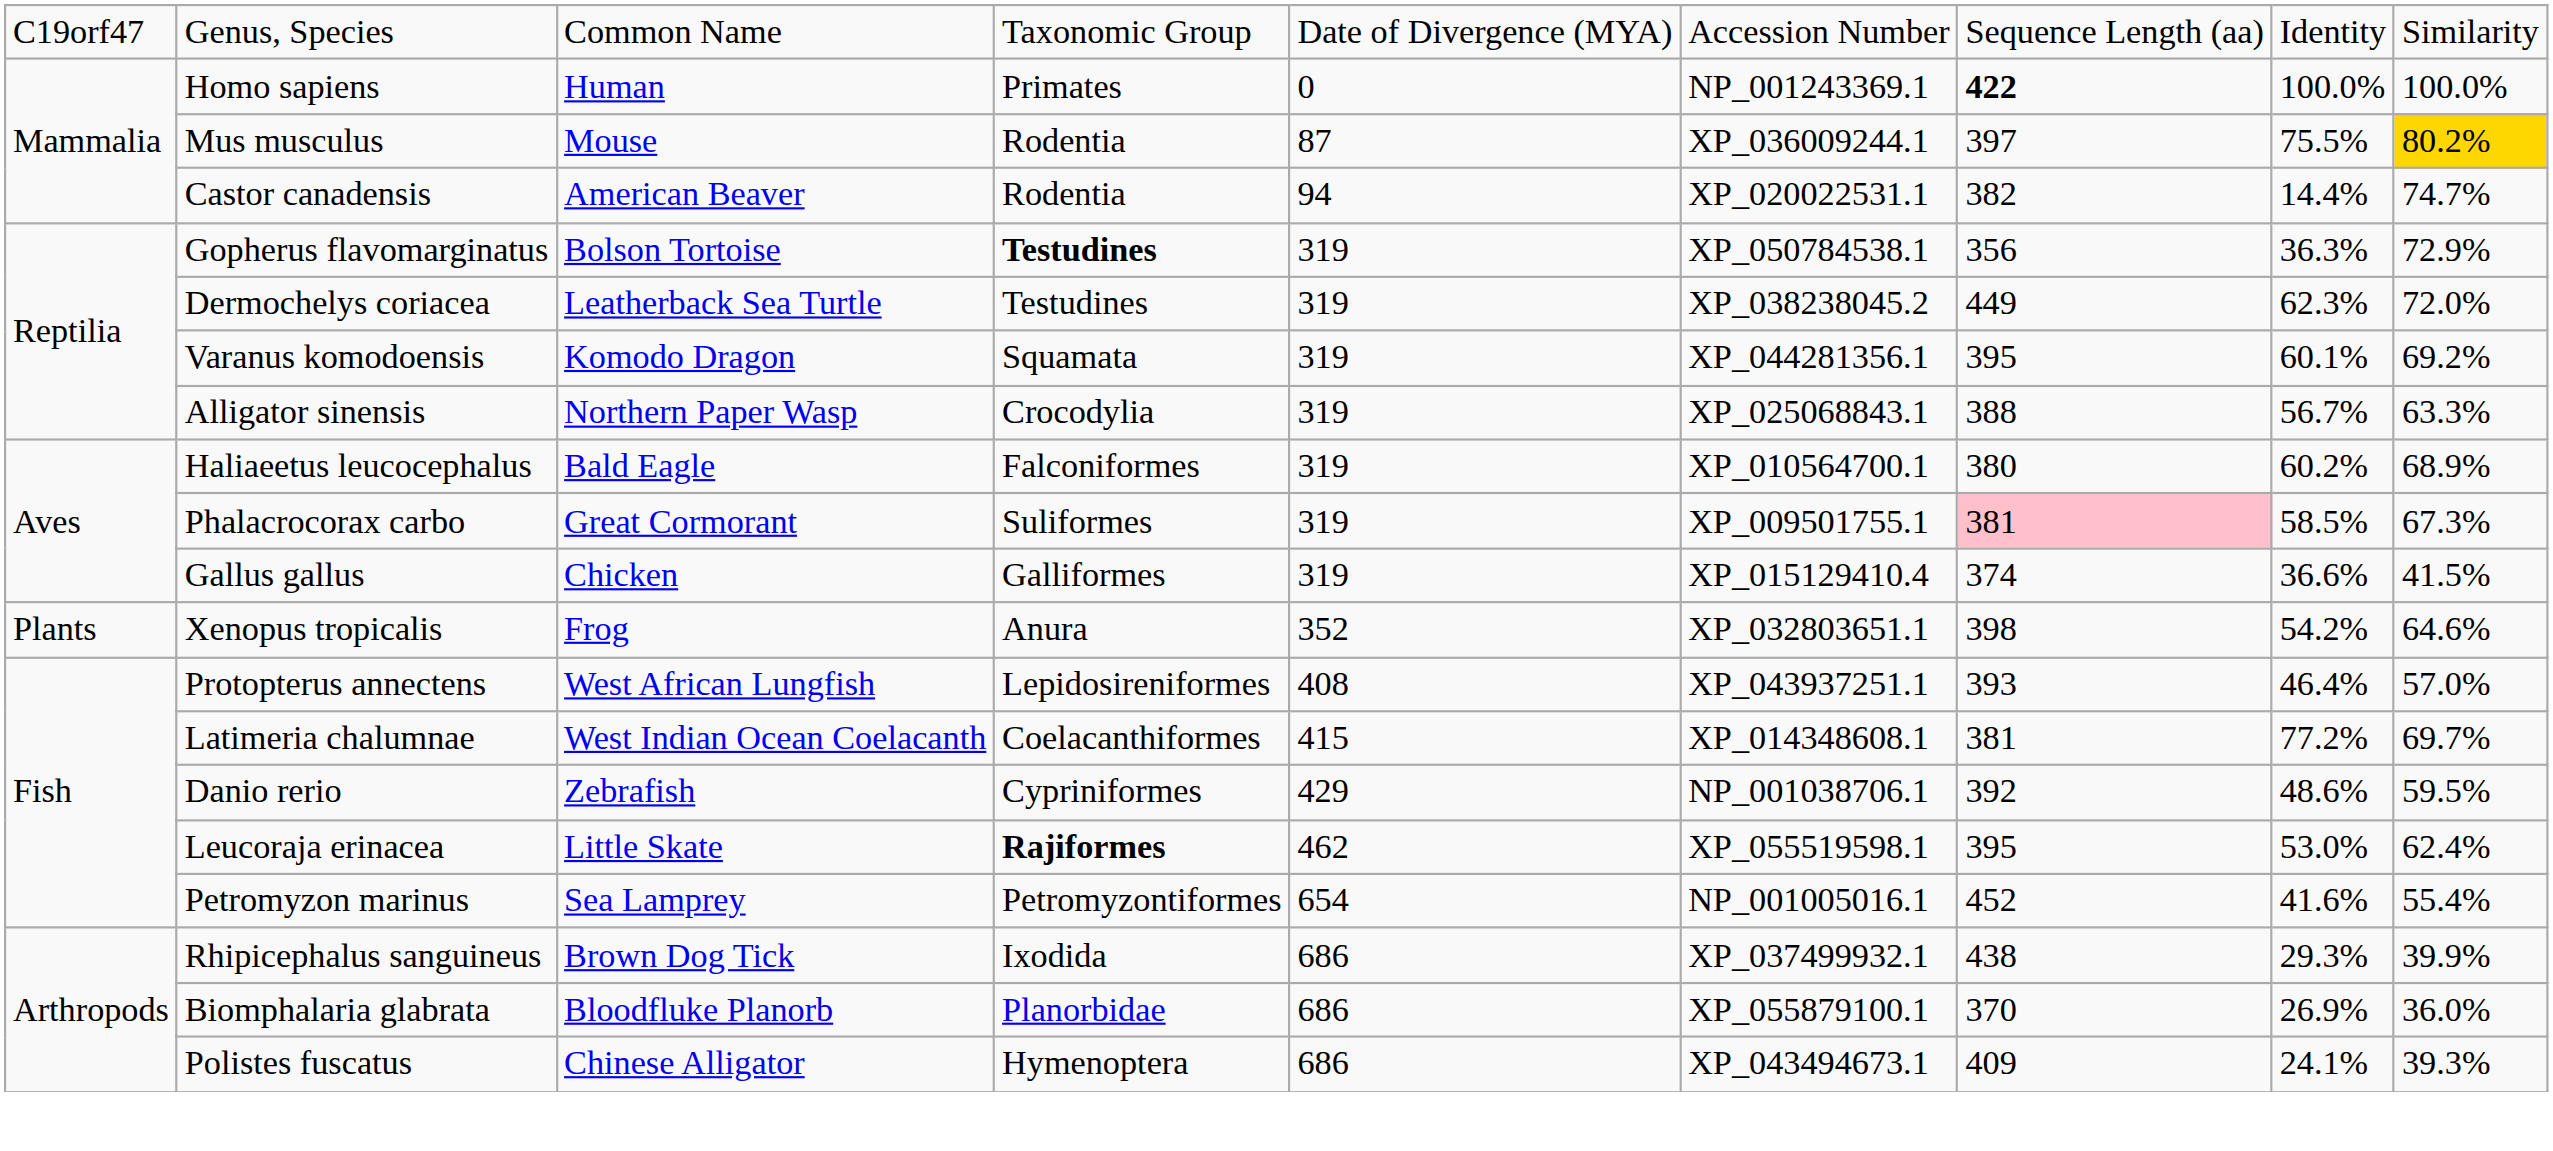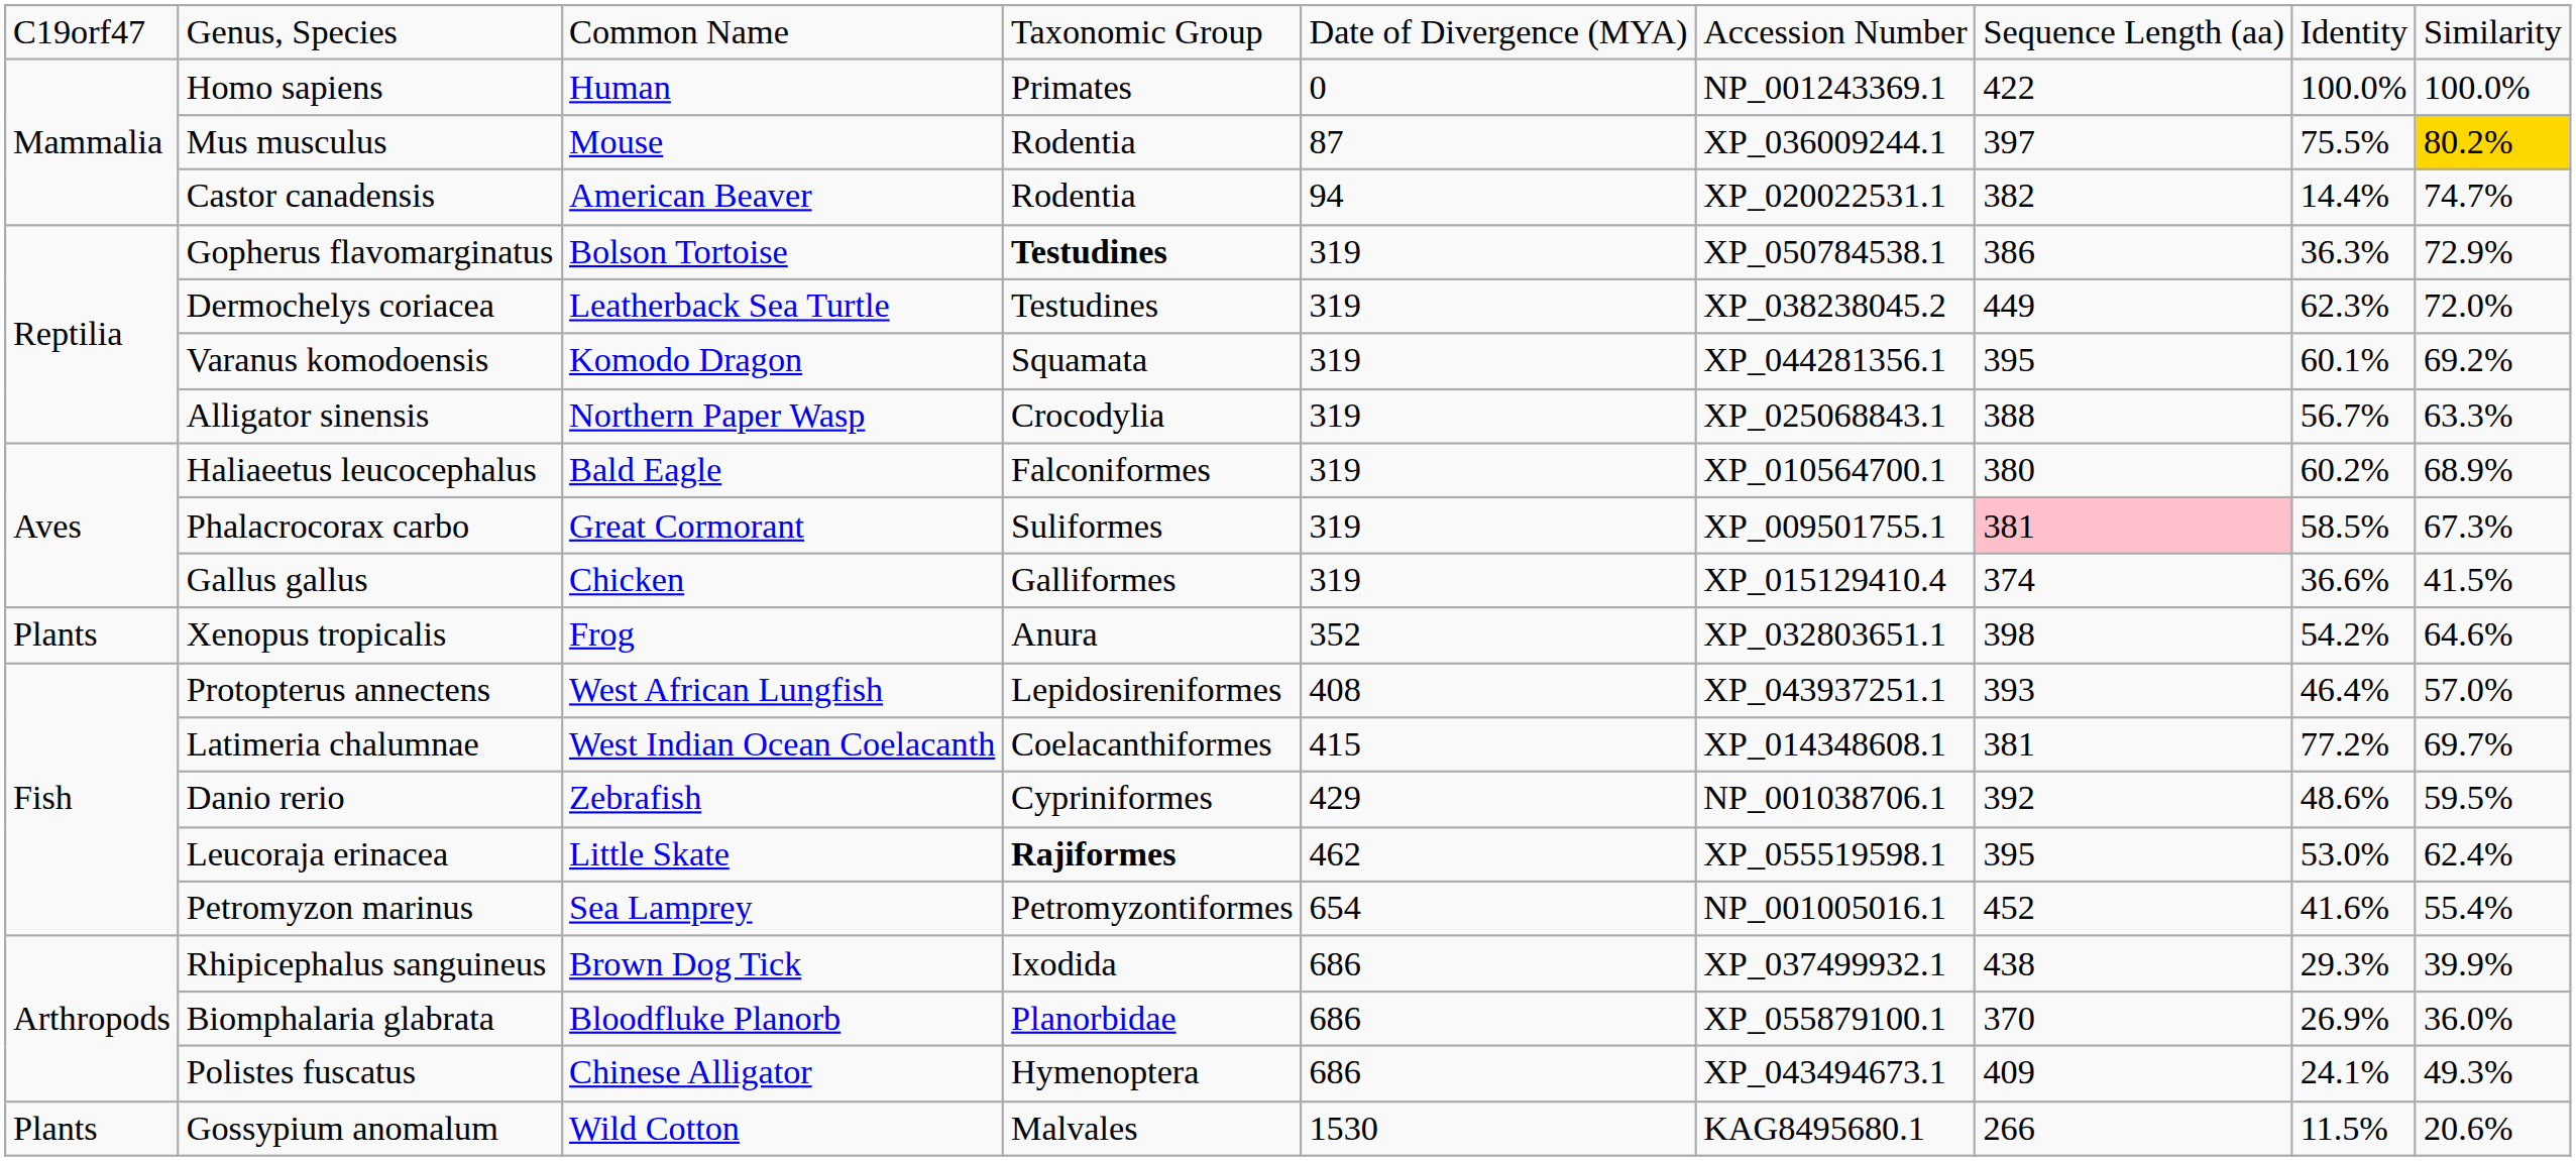Homo sapiens | column 7: bold -> normal
Gopherus flavomarginatus | column 7: 356 -> 386
Polistes fuscatus | column 9: 39.3% -> 49.3%
+ row: Plants | Gossypium anomalum | Wild Cotton | Malvales | 1530 | KAG8495680.1 | 266 | 11.5% | 20.6%
